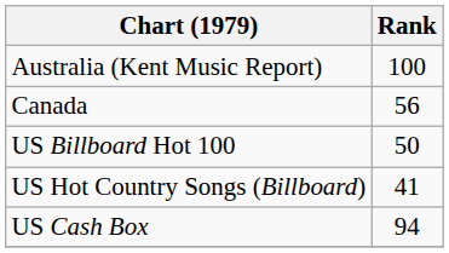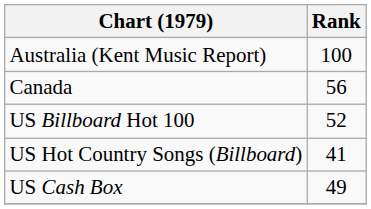US Billboard Hot 100 | Rank: 50 -> 52
US Cash Box | Rank: 94 -> 49
